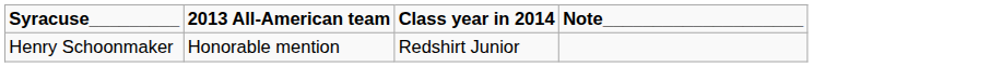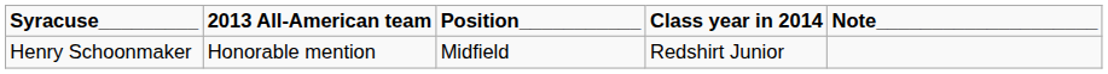+ column: Position___________ | Midfield
